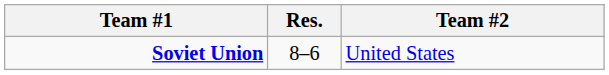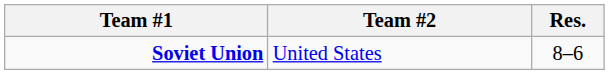columns swapped: Res. <-> Team #2
